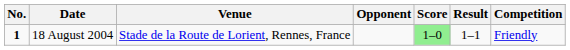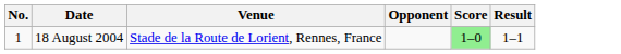- column: Competition | Friendly
18 August 2004 | No.: bold -> normal
